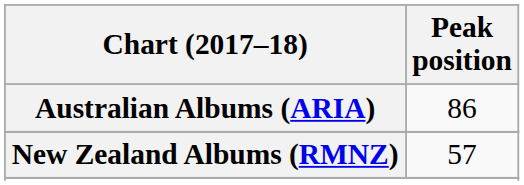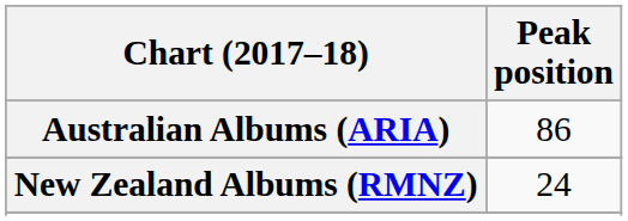New Zealand Albums (RMNZ) | Peak position: 57 -> 24
